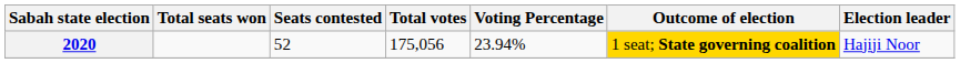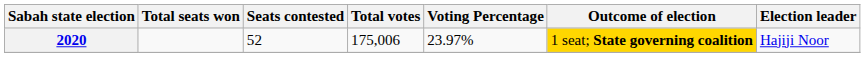2020 | Total votes: 175,056 -> 175,006
2020 | Voting Percentage: 23.94% -> 23.97%
